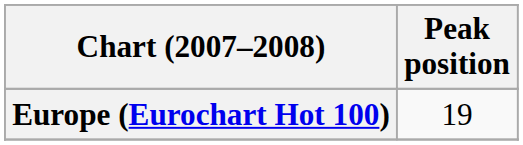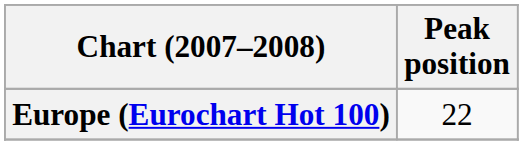Europe (Eurochart Hot 100) | Peak position: 19 -> 22
